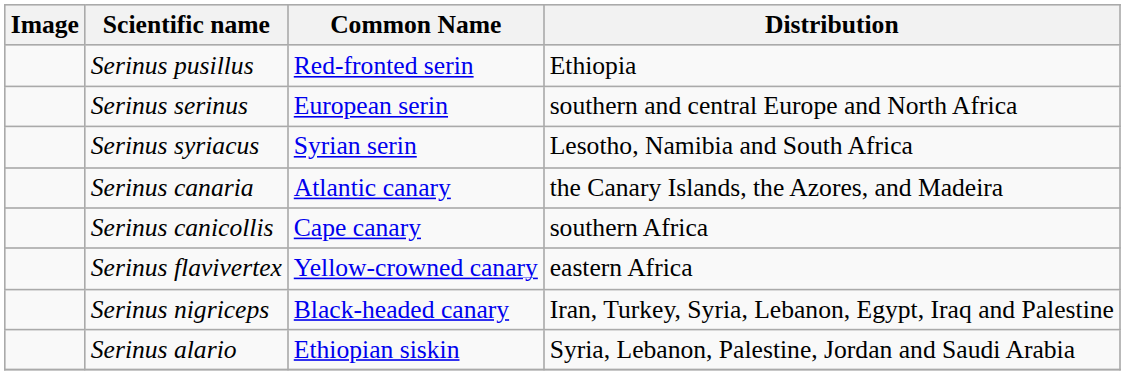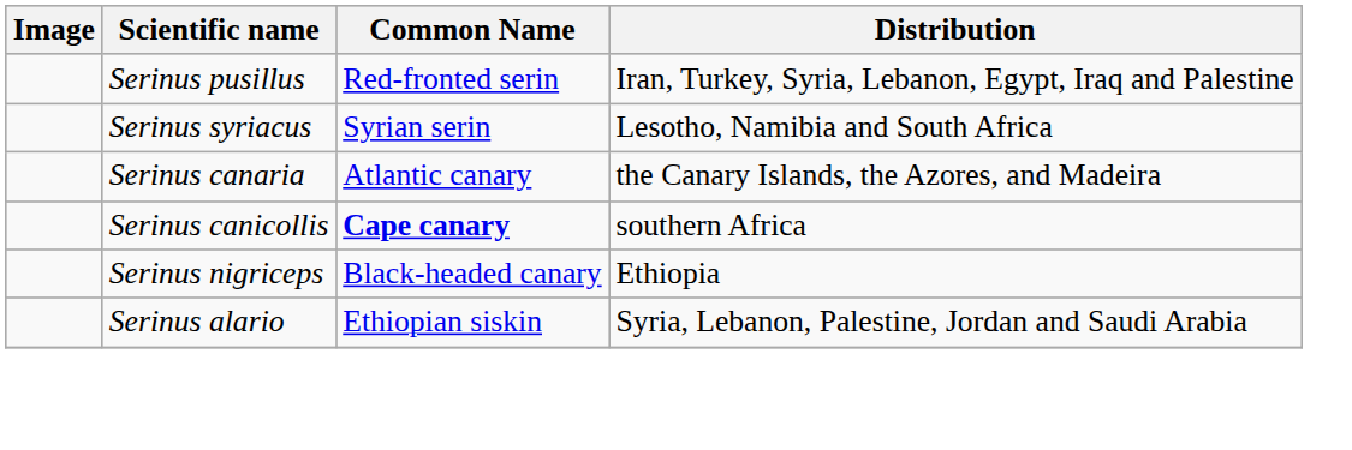Serinus pusillus | Distribution: Ethiopia -> Iran, Turkey, Syria, Lebanon, Egypt, Iraq and Palestine
- row: Serinus serinus | European serin | southern and central Europe and North Africa
Serinus canicollis | Common Name: normal -> bold
- row: Serinus flavivertex | Yellow-crowned canary | eastern Africa
Serinus nigriceps | Distribution: Iran, Turkey, Syria, Lebanon, Egypt, Iraq and Palestine -> Ethiopia
